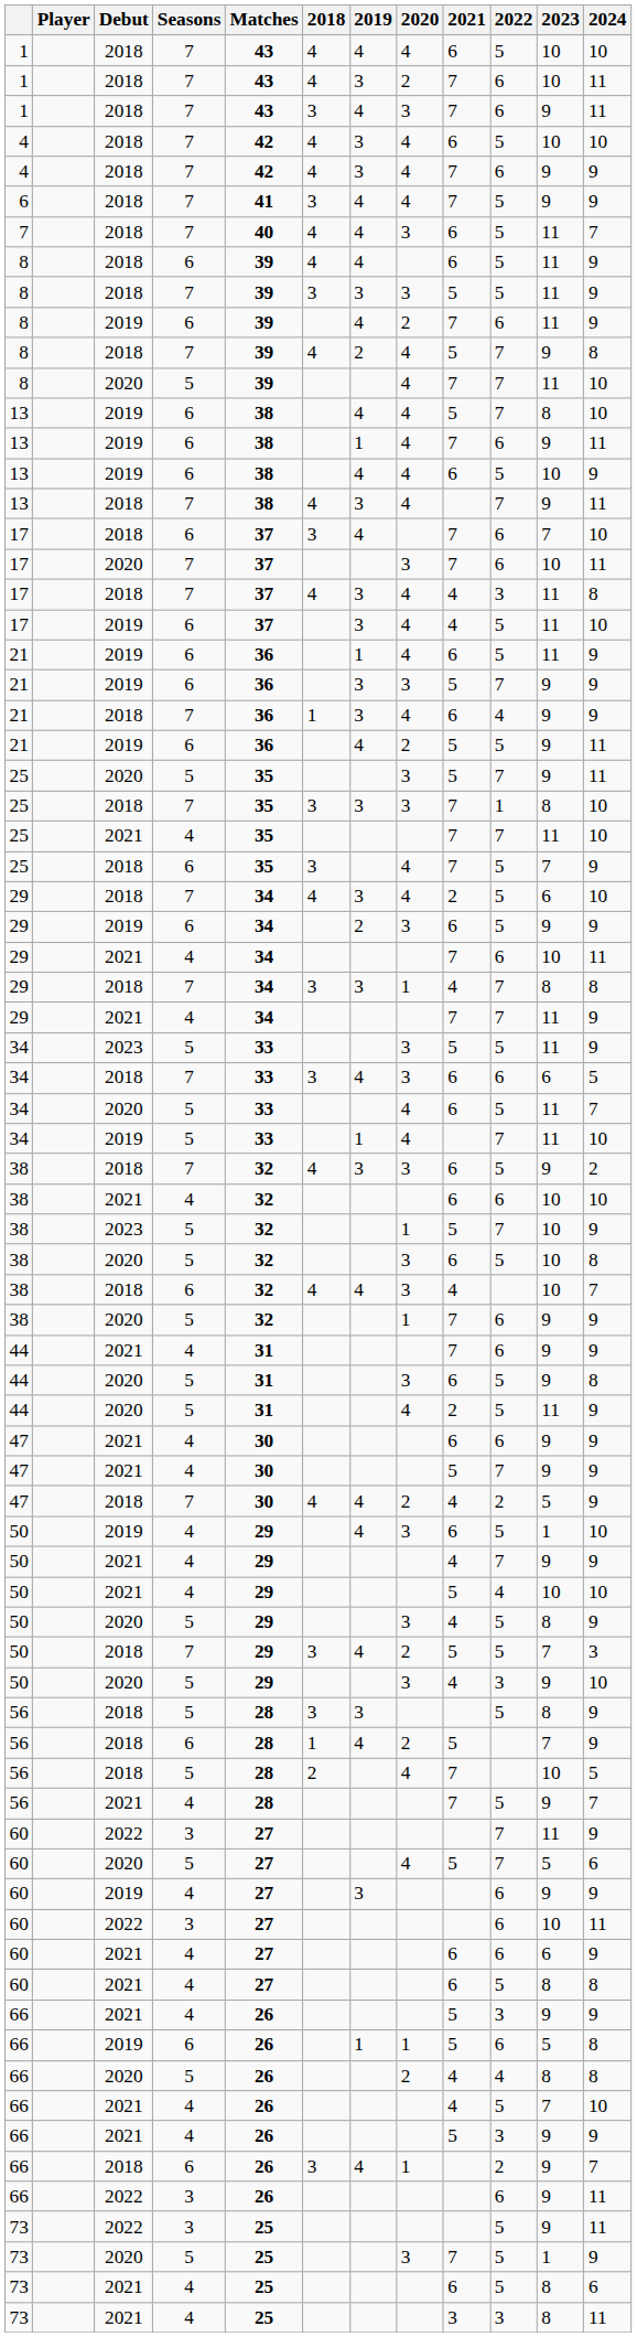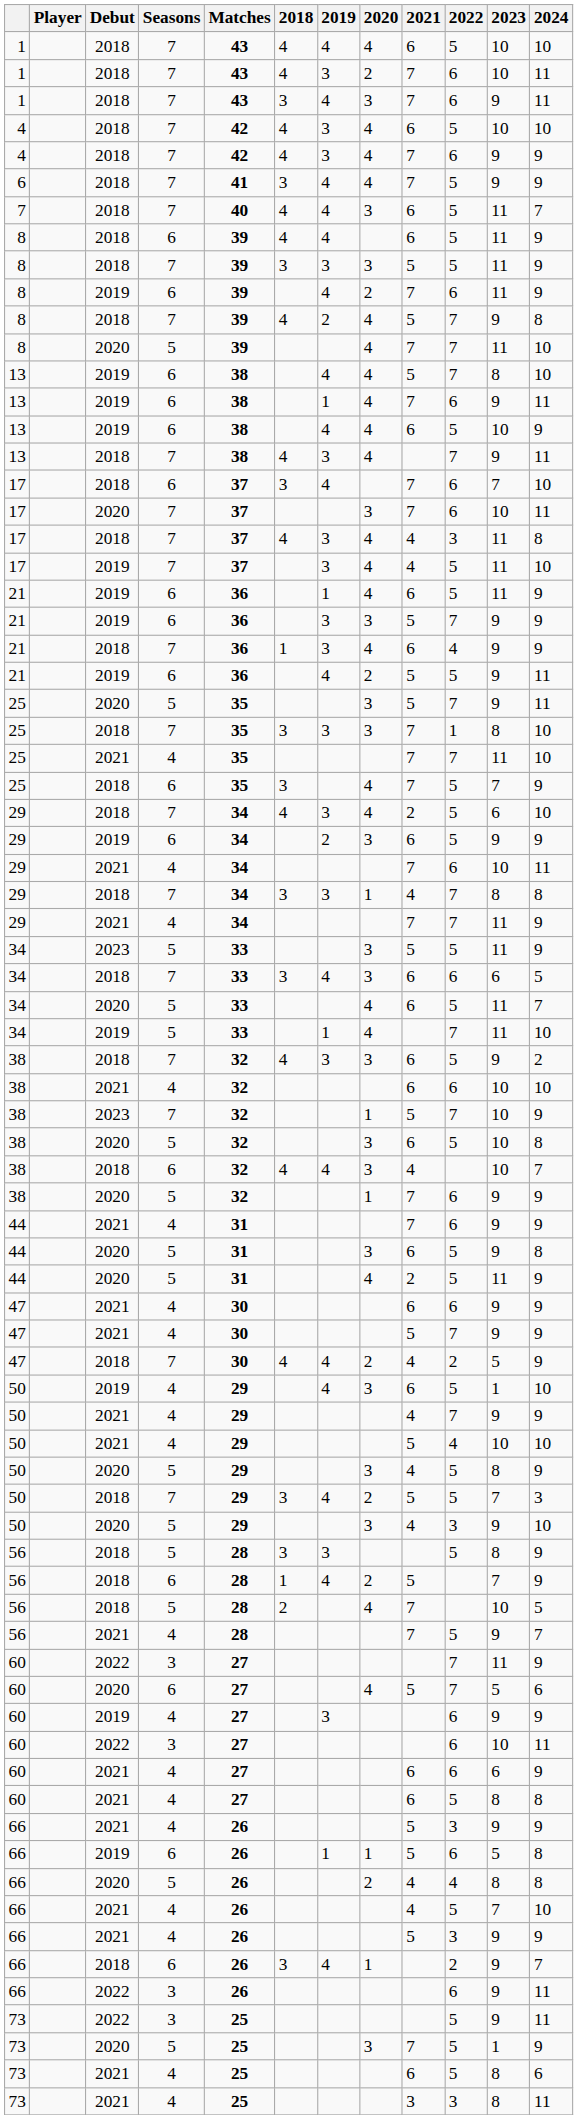17 / 2019 | Seasons: 6 -> 7
38 / 2023 | Seasons: 5 -> 7
60 / 2020 | Seasons: 5 -> 6
